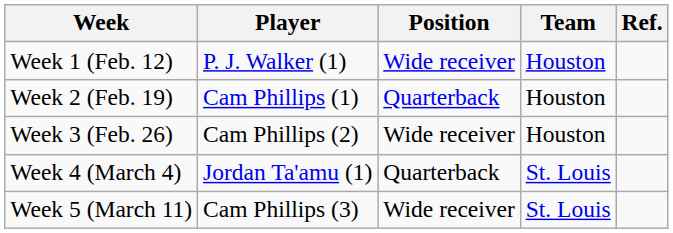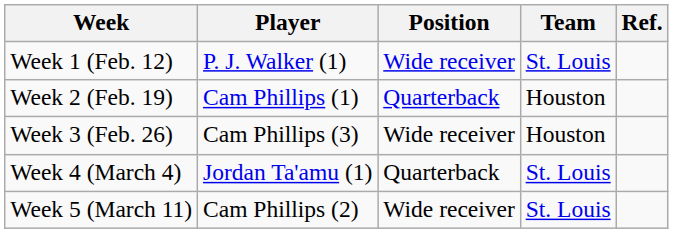Week 1 (Feb. 12) | Team: Houston -> St. Louis
Week 3 (Feb. 26) | Player: Cam Phillips (2) -> Cam Phillips (3)
Week 5 (March 11) | Player: Cam Phillips (3) -> Cam Phillips (2)
